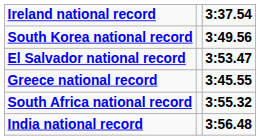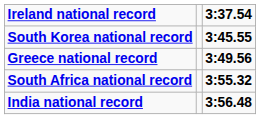South Korea national record | 3:37.54: 3:49.56 -> 3:45.55
- row: El Salvador national record | 3:53.47
Greece national record | 3:37.54: 3:45.55 -> 3:49.56
